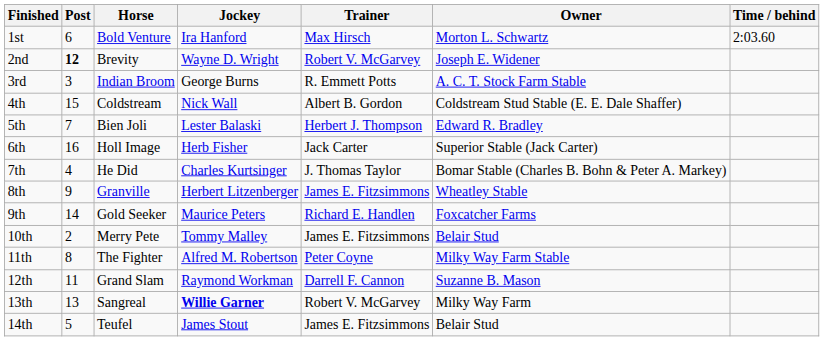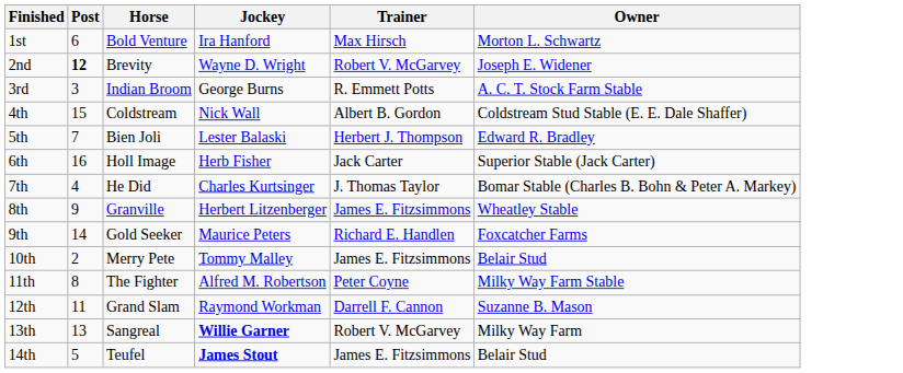- column: Time / behind | 2:03.60
14th | Jockey: normal -> bold
